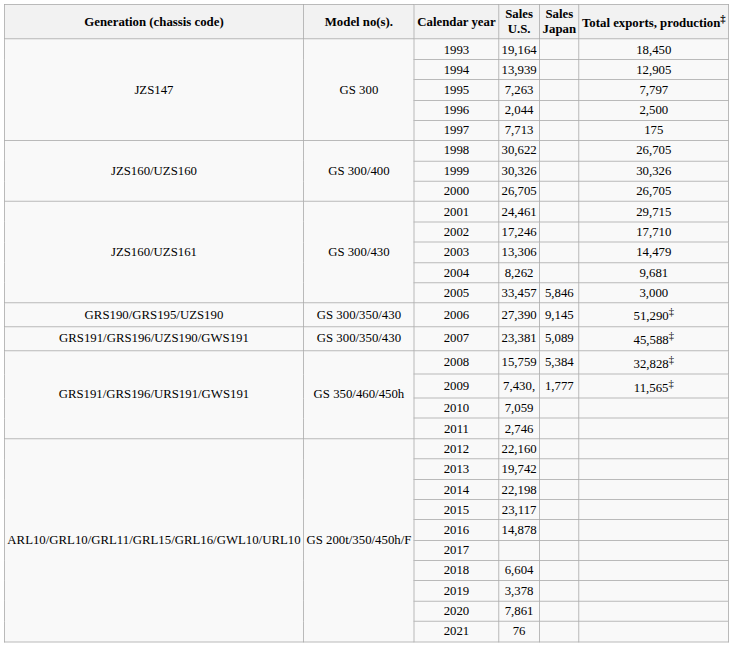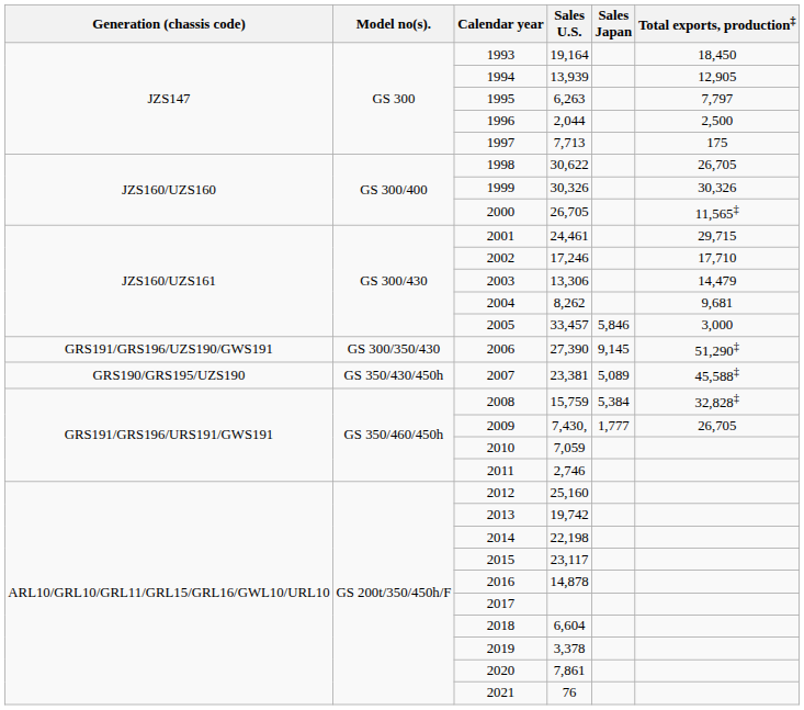1995 | Sales U.S.: 7,263 -> 6,263
2000 | Total exports, production‡: 26,705 -> 11,565‡
2006 | Generation (chassis code): GRS190/GRS195/UZS190 -> GRS191/GRS196/UZS190/GWS191
2007 | Generation (chassis code): GRS191/GRS196/UZS190/GWS191 -> GRS190/GRS195/UZS190
2007 | Model no(s).: GS 300/350/430 -> GS 350/430/450h
2009 | Total exports, production‡: 11,565‡ -> 26,705
2012 | Sales U.S.: 22,160 -> 25,160
